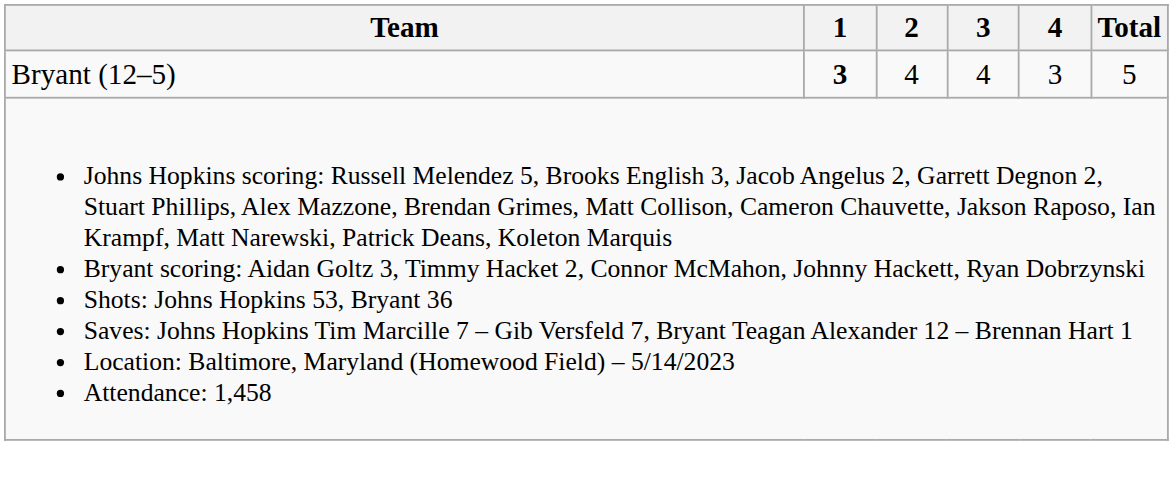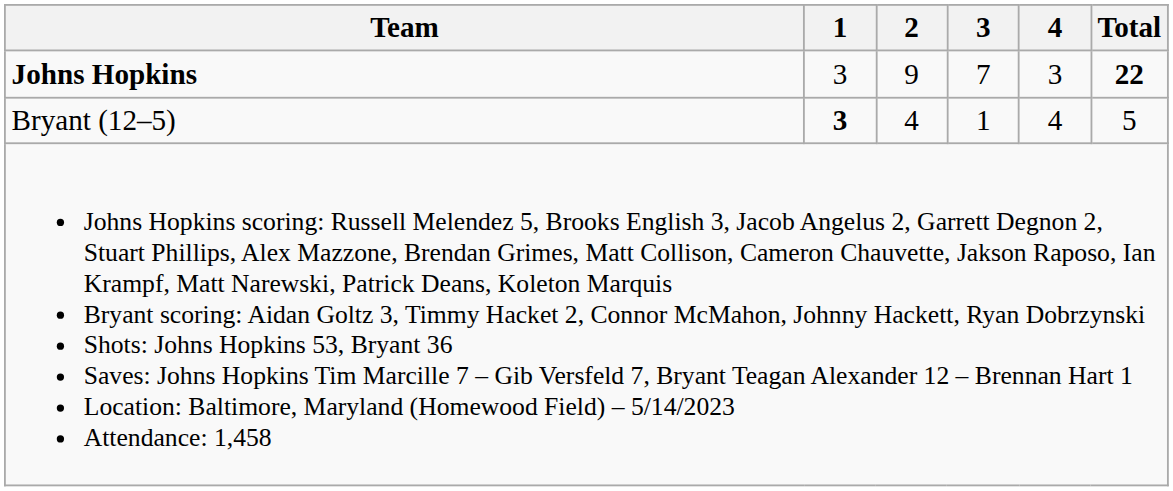+ row: Johns Hopkins | 3 | 9 | 7 | 3 | 22
Bryant (12–5) | 3: 4 -> 1
Bryant (12–5) | 4: 3 -> 4
